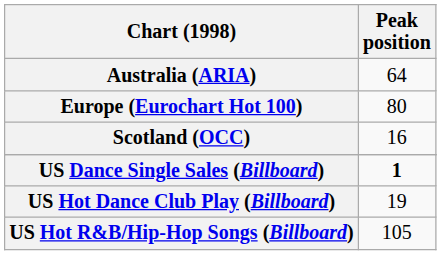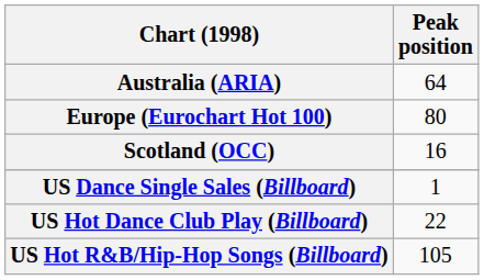US Dance Single Sales (Billboard) | Peak position: bold -> normal
US Hot Dance Club Play (Billboard) | Peak position: 19 -> 22
